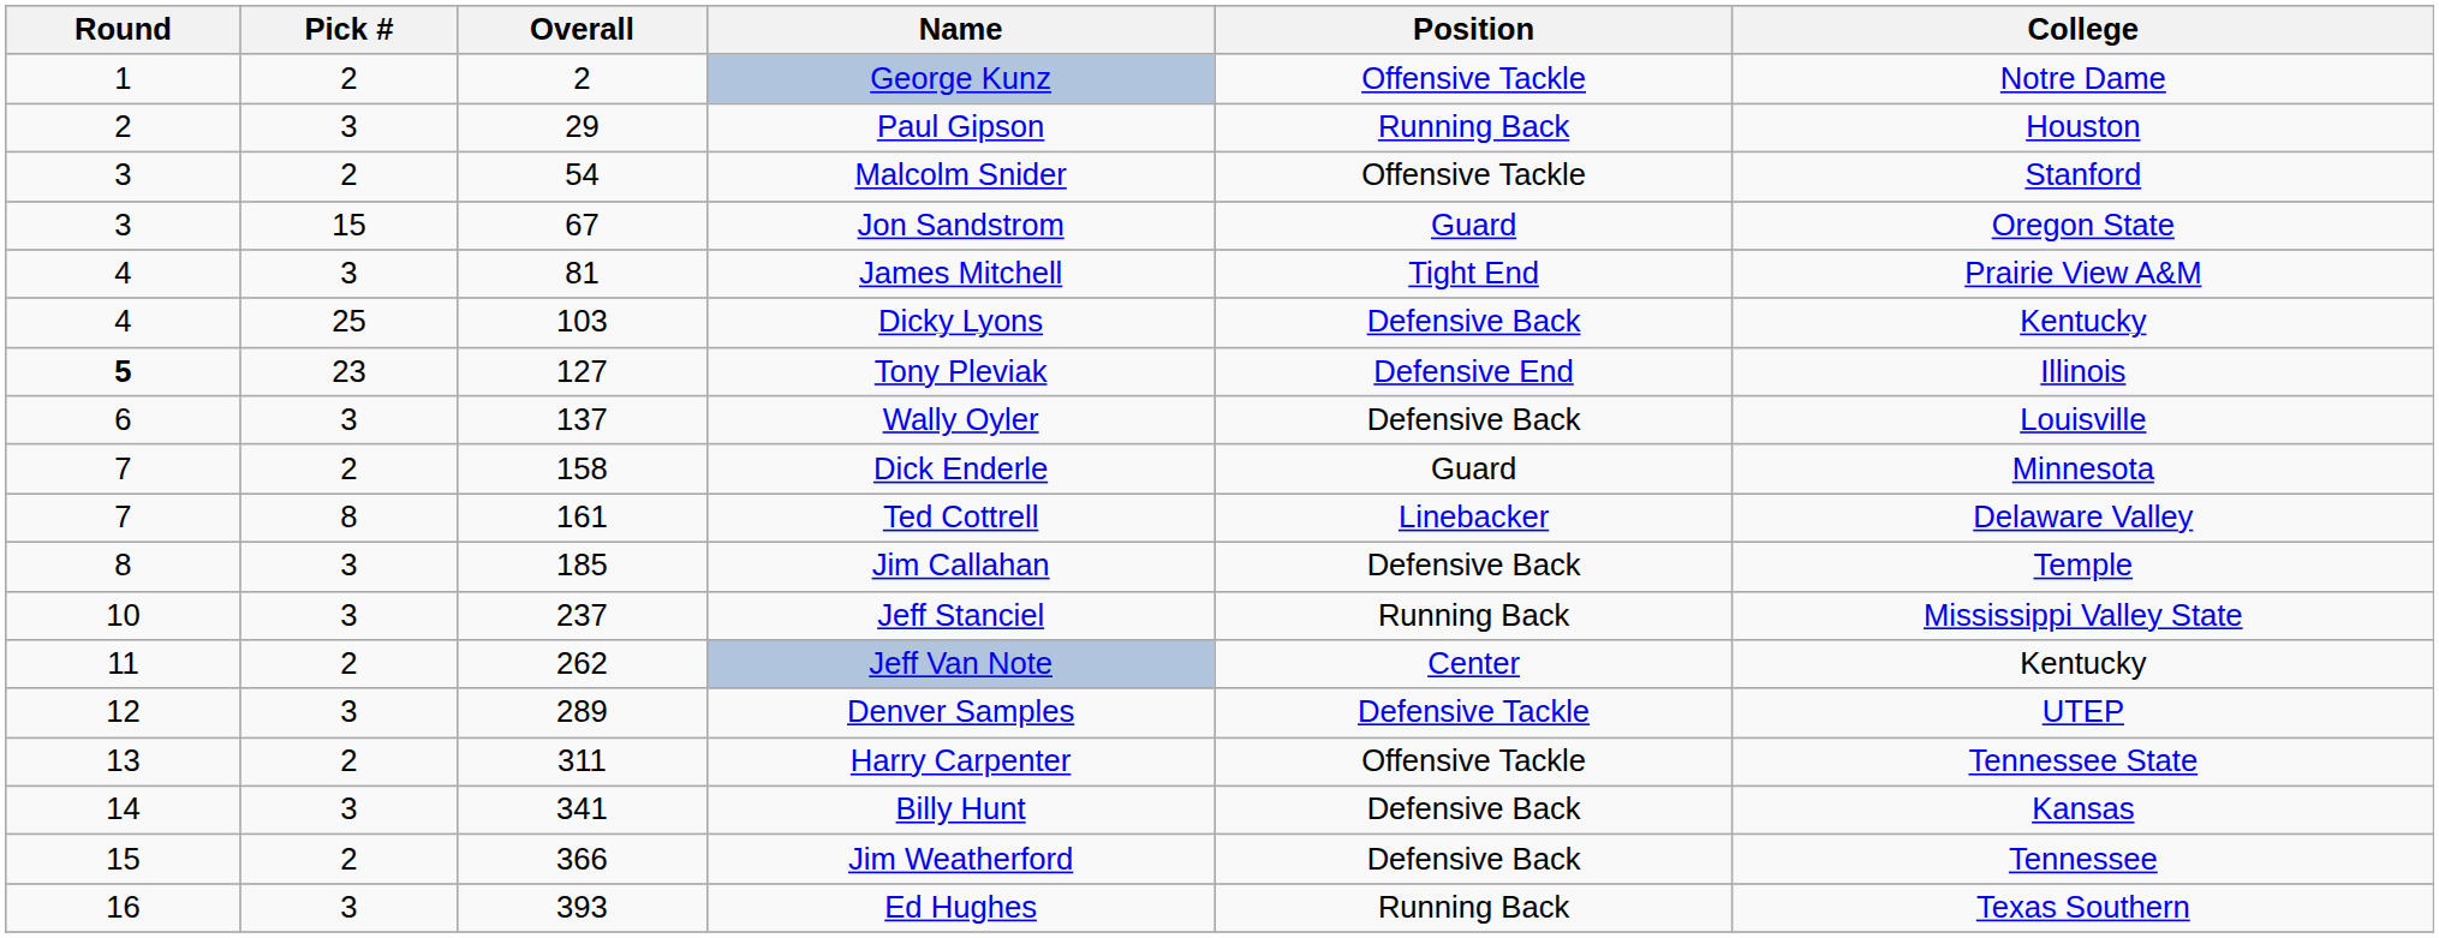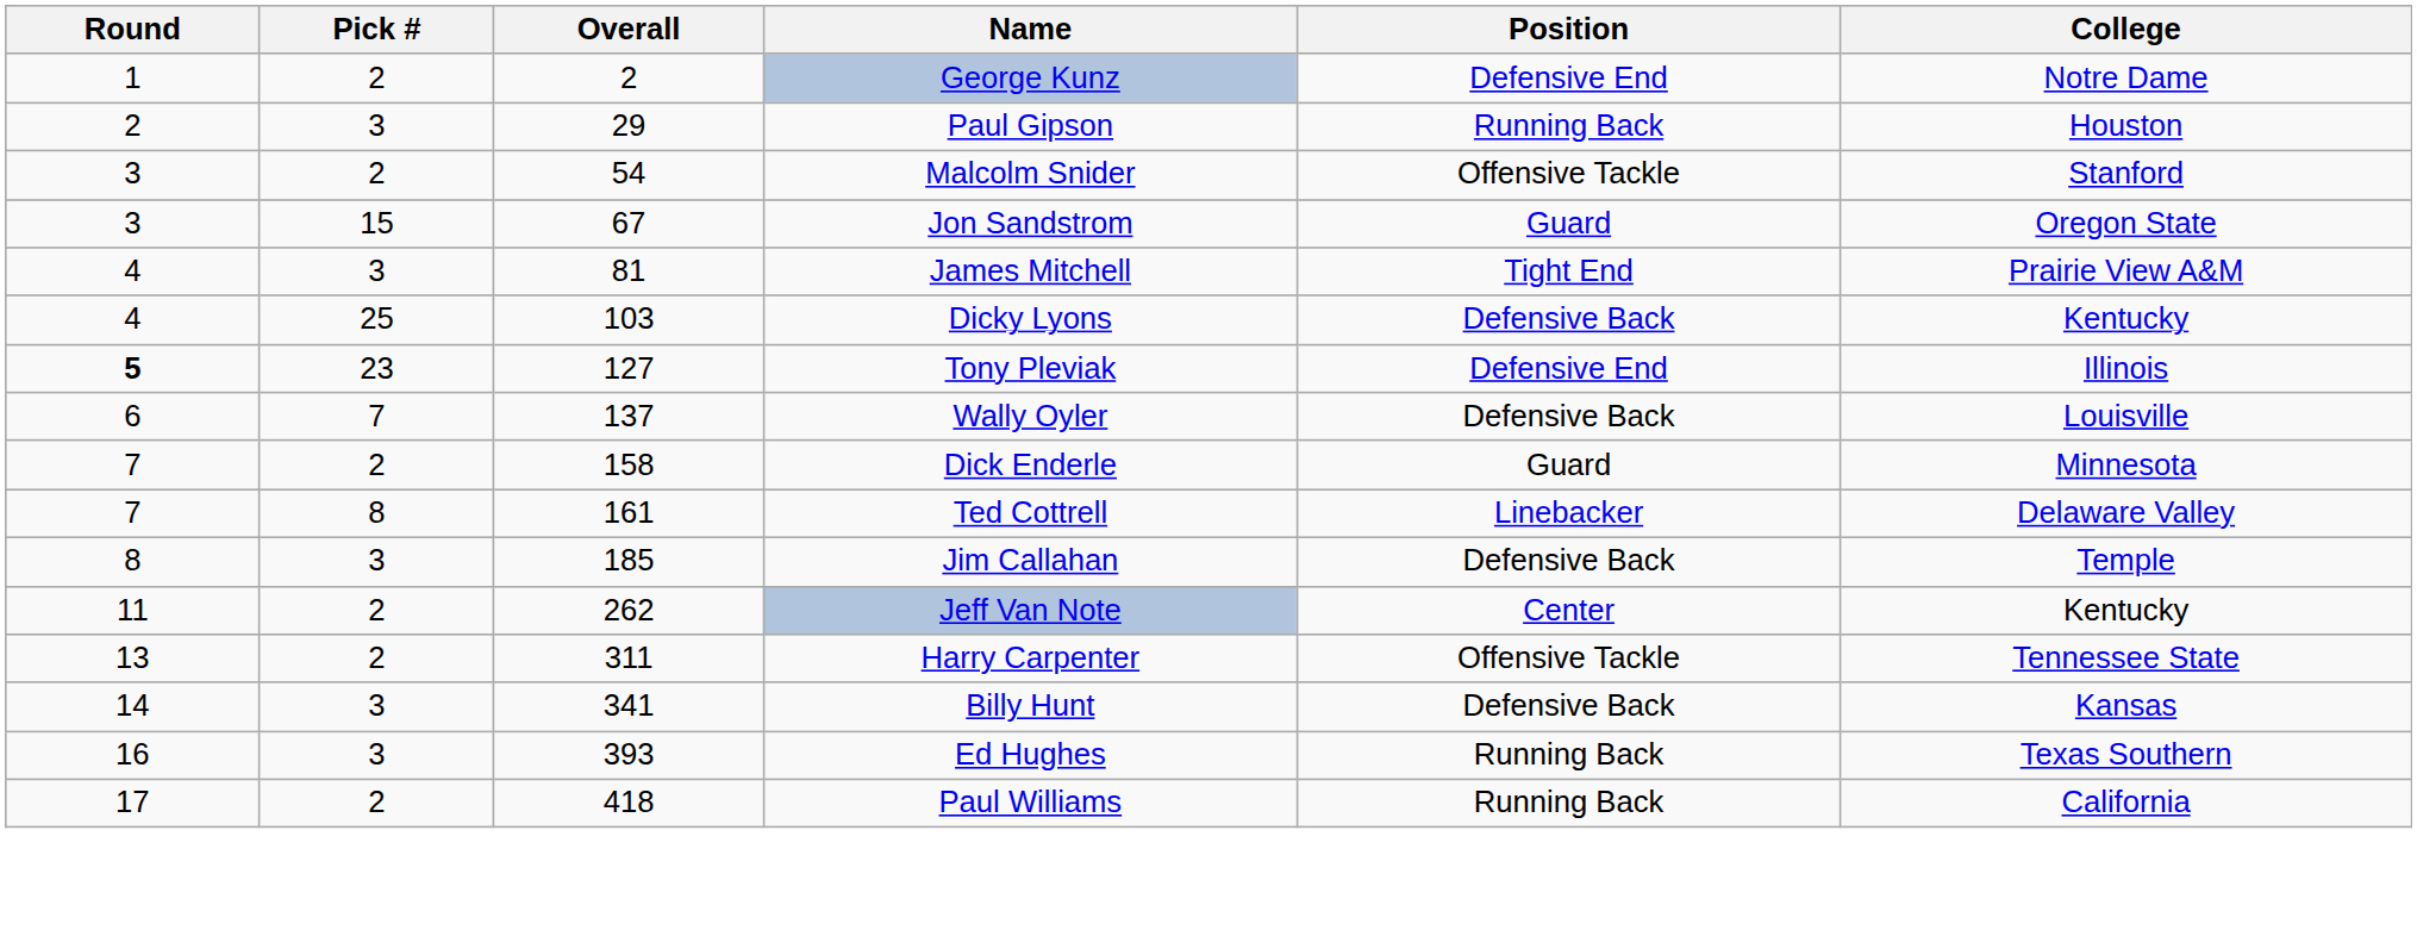George Kunz | Position: Offensive Tackle -> Defensive End
Wally Oyler | Pick #: 3 -> 7
- row: 10 | 3 | 237 | Jeff Stanciel | Running Back | Mississippi Valley State
- row: 12 | 3 | 289 | Denver Samples | Defensive Tackle | UTEP
- row: 15 | 2 | 366 | Jim Weatherford | Defensive Back | Tennessee
+ row: 17 | 2 | 418 | Paul Williams | Running Back | California
